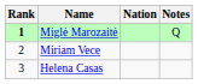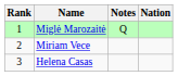columns swapped: Nation <-> Notes
Miglė Marozaitė | Rank: bold -> normal
